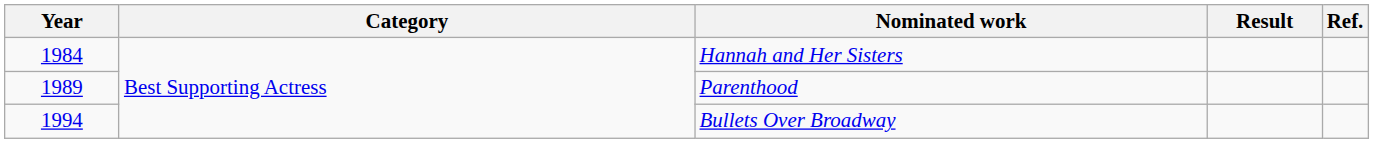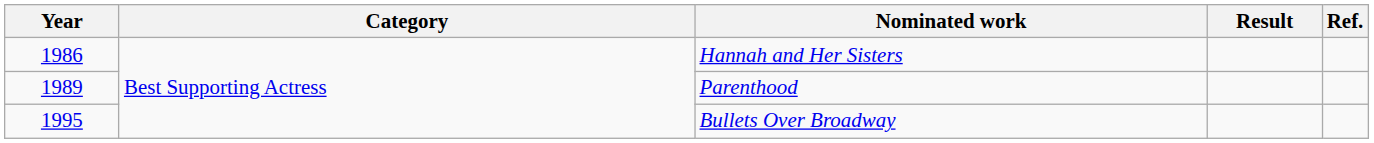Hannah and Her Sisters | Year: 1984 -> 1986
Bullets Over Broadway | Year: 1994 -> 1995
